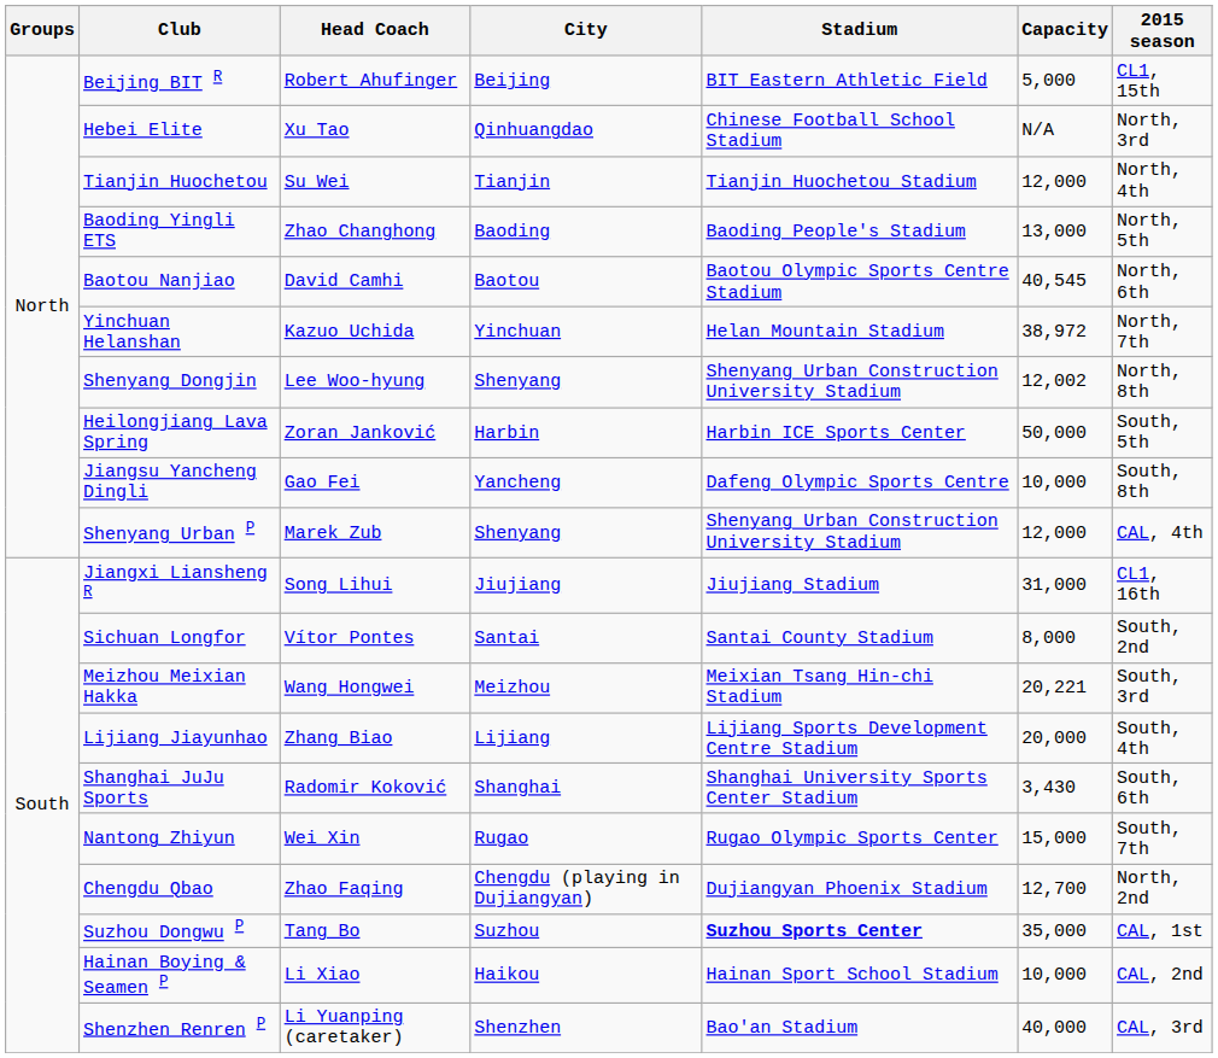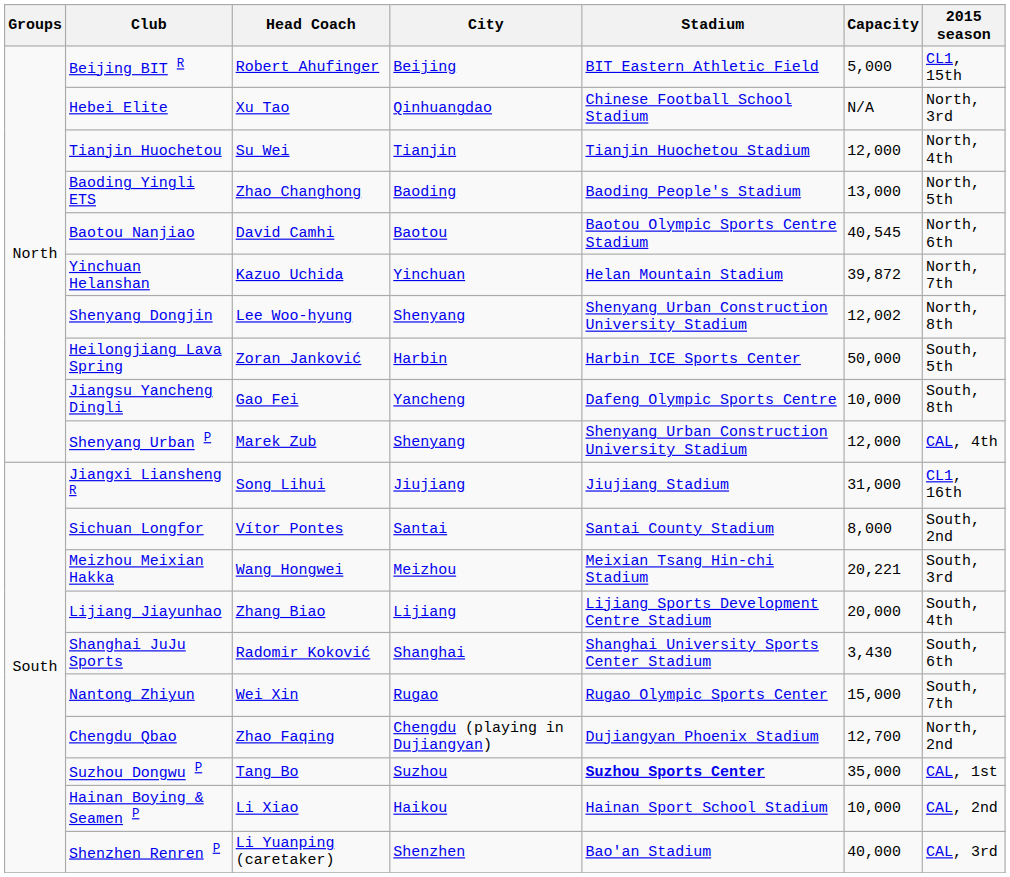Yinchuan Helanshan | Capacity: 38,972 -> 39,872
